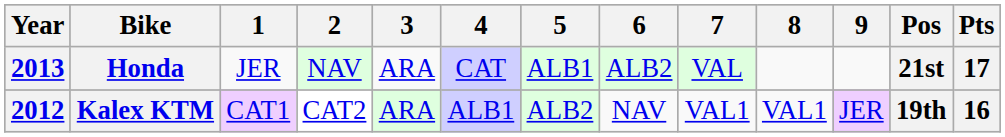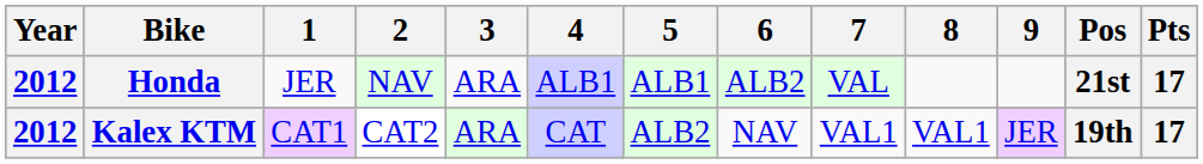Honda | Year: 2013 -> 2012
Honda | 4: CAT -> ALB1
Kalex KTM | 4: ALB1 -> CAT
Kalex KTM | Pts: 16 -> 17
